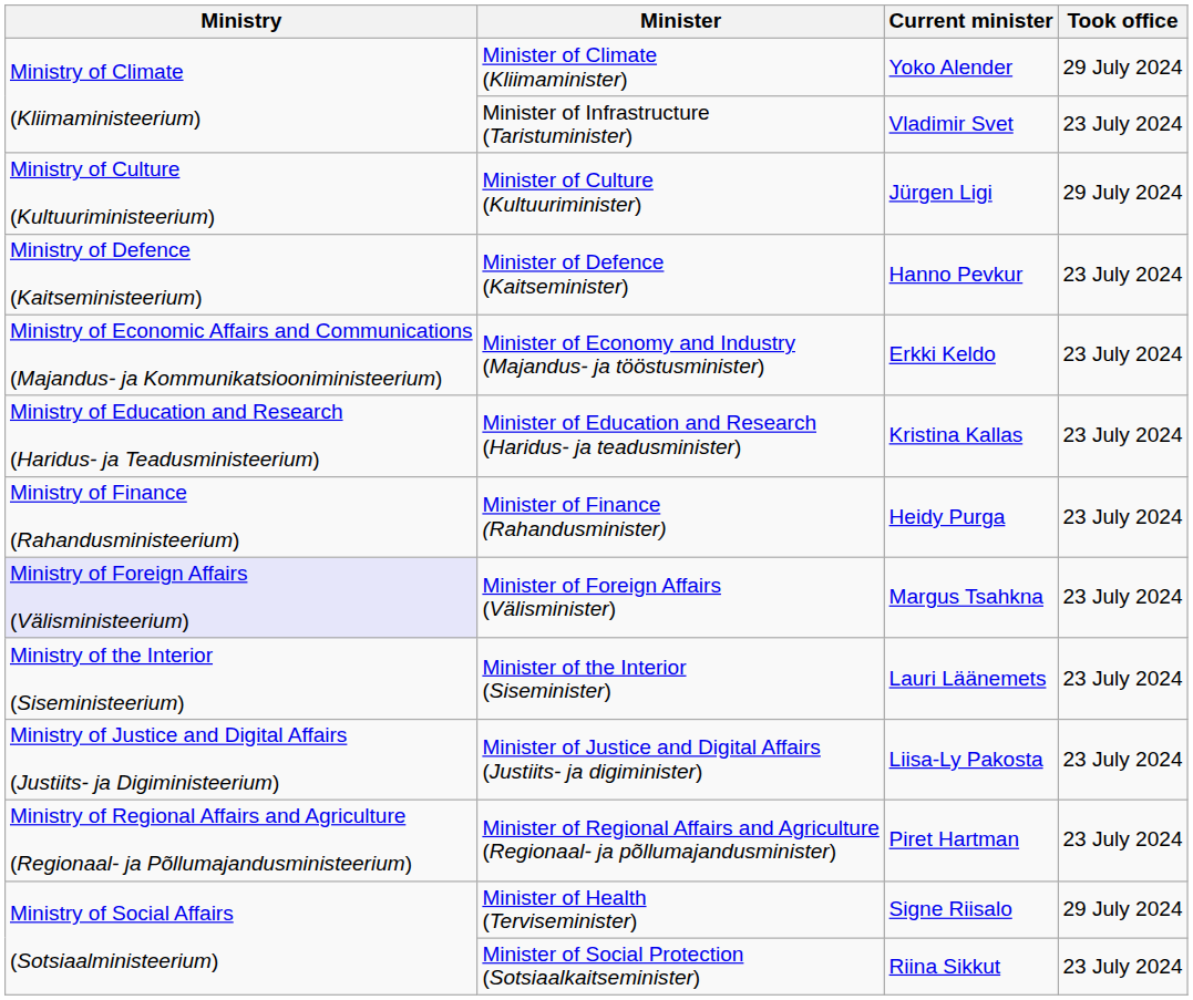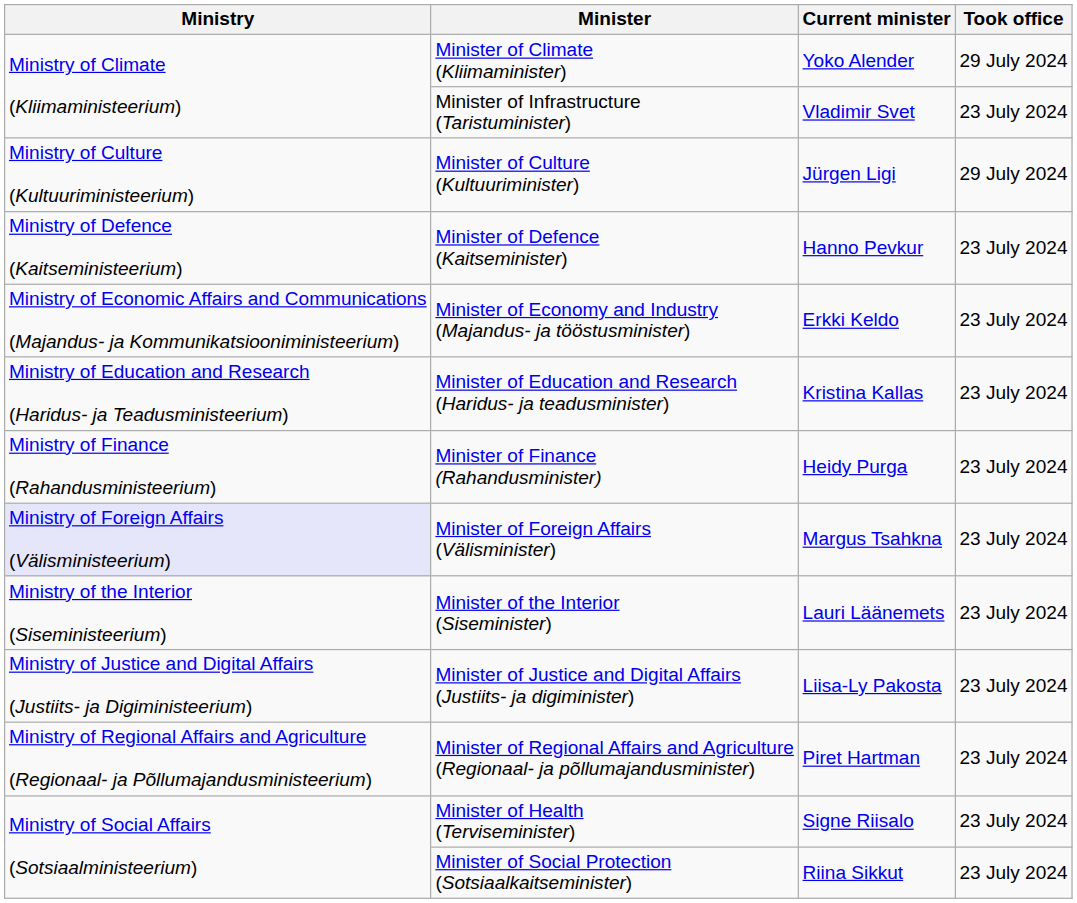Minister of Health (Terviseminister) | Took office: 29 July 2024 -> 23 July 2024
